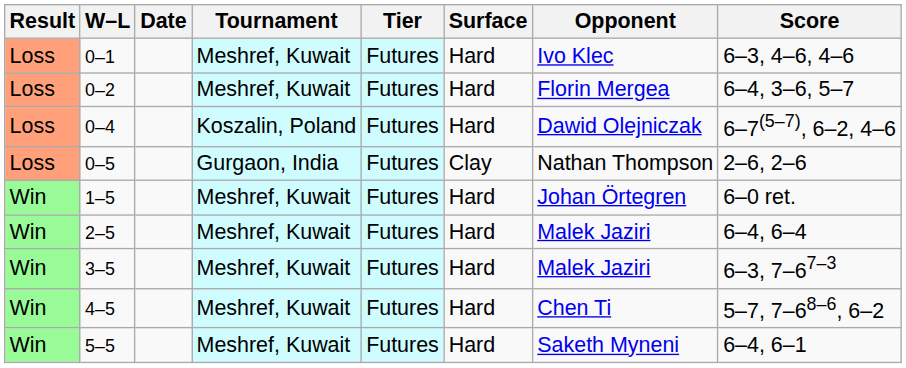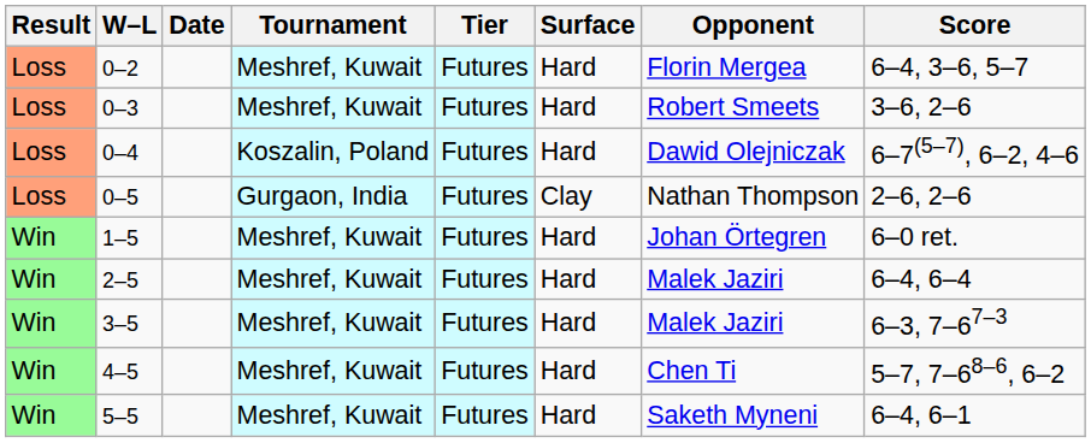- row: Loss | 0–1 | Meshref, Kuwait | Futures | Hard | Ivo Klec | 6–3, 4–6, 4–6
+ row: Loss | 0–3 | Meshref, Kuwait | Futures | Hard | Robert Smeets | 3–6, 2–6
